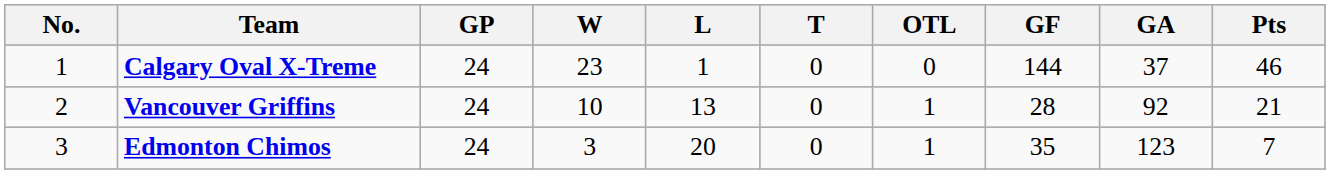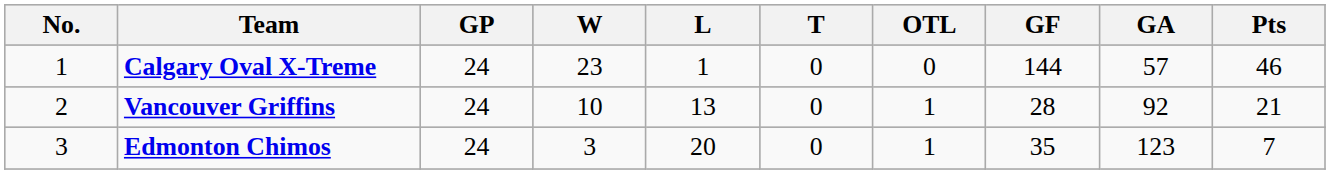Calgary Oval X-Treme | GA: 37 -> 57
